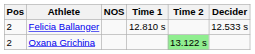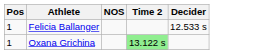- column: Time 1 | 12.810 s
Felicia Ballanger | Pos: 2 -> 1
Oxana Grichina | Pos: 2 -> 1
